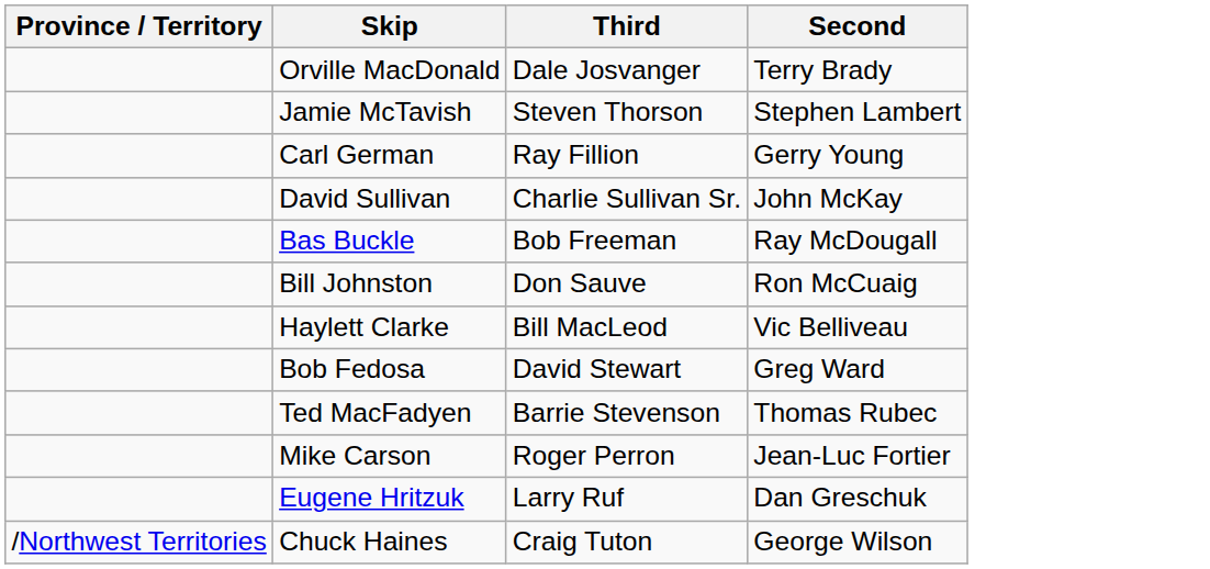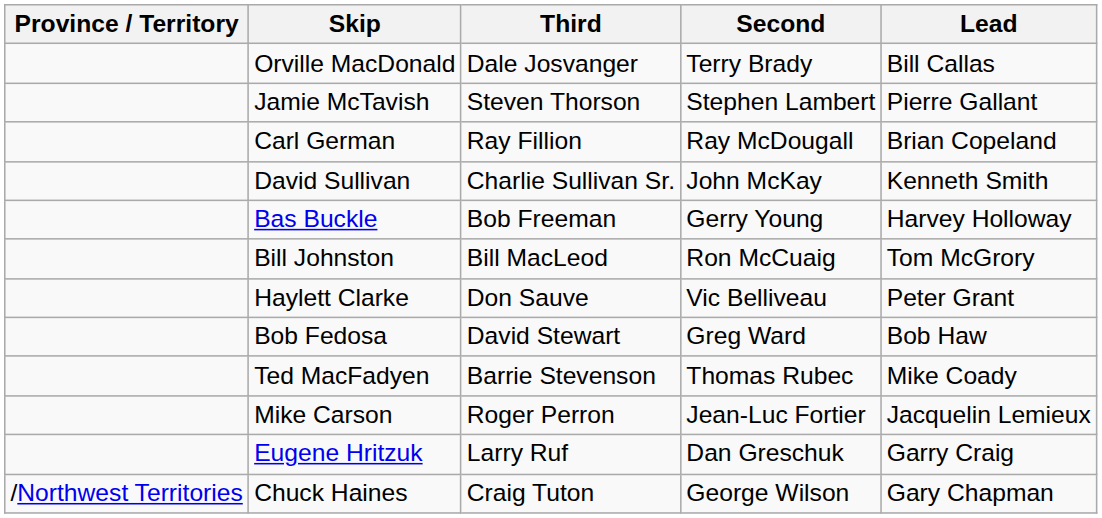+ column: Lead | Bill Callas | Pierre Gallant | Brian Copeland | Kenneth Smith | Harvey Holloway | Tom McGrory | Peter Grant | Bob Haw | Mike Coady | Jacquelin Lemieux | Garry Craig | Gary Chapman
Carl German | Second: Gerry Young -> Ray McDougall
Bas Buckle | Second: Ray McDougall -> Gerry Young
Bill Johnston | Third: Don Sauve -> Bill MacLeod
Haylett Clarke | Third: Bill MacLeod -> Don Sauve
